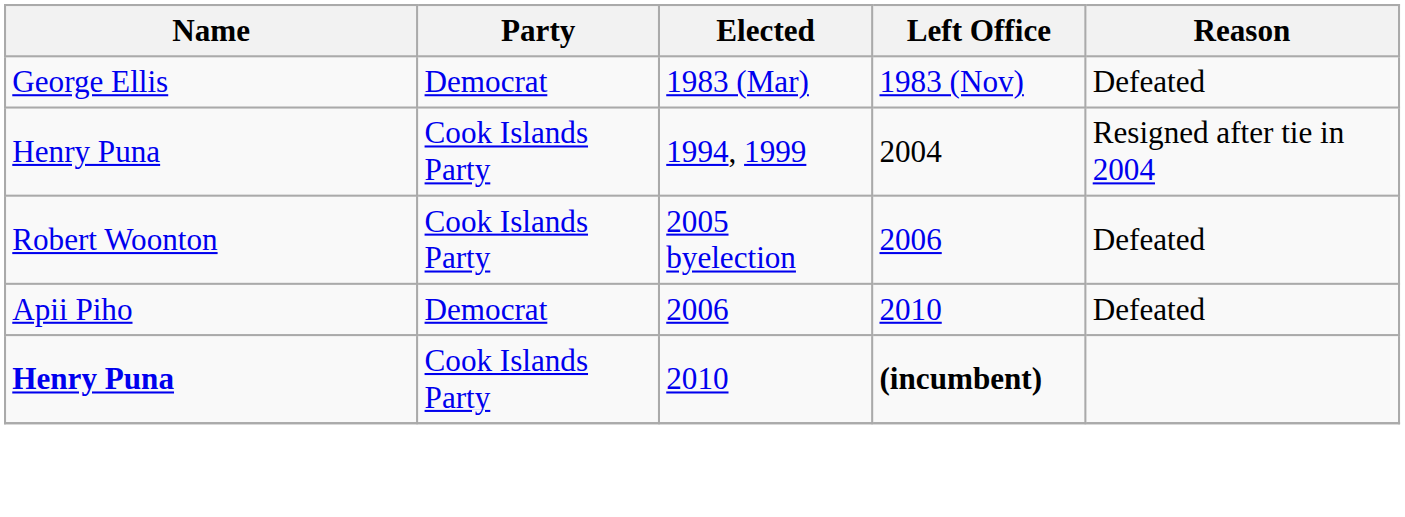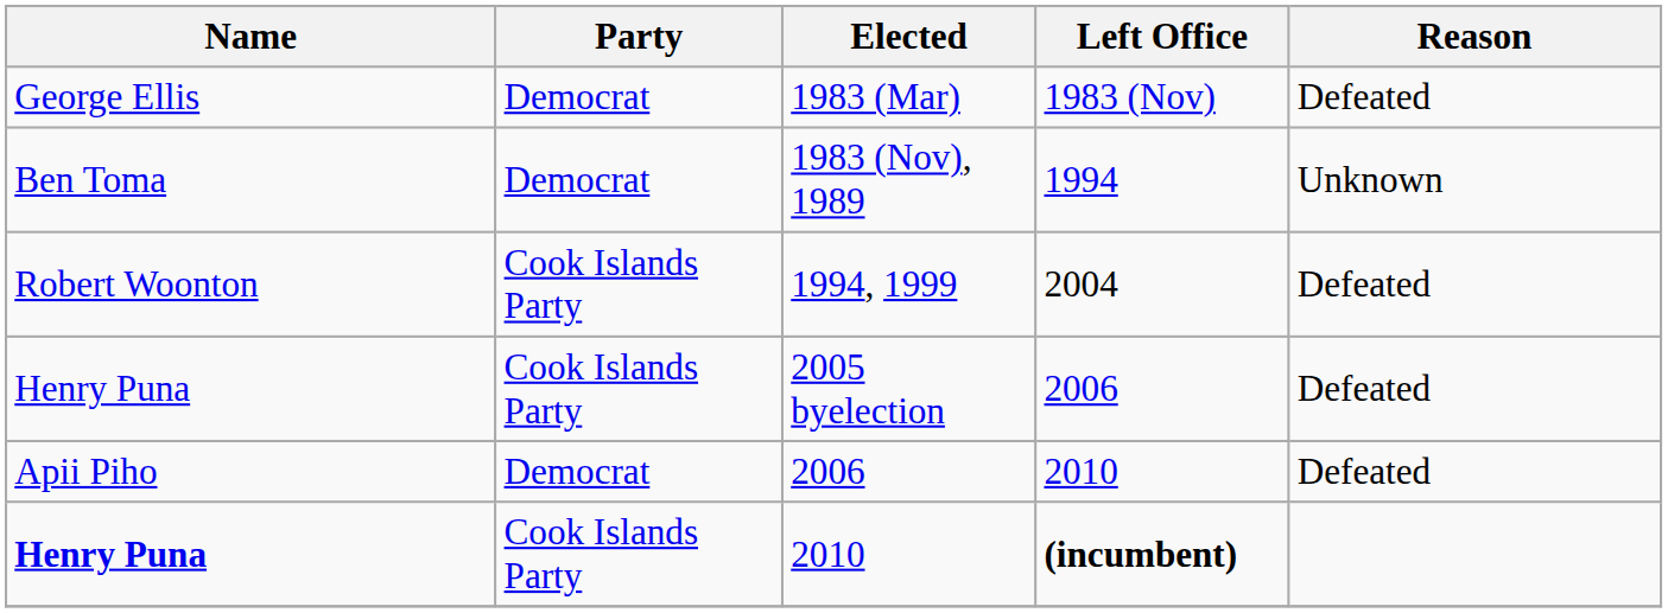+ row: Ben Toma | Democrat | 1983 (Nov), 1989 | 1994 | Unknown
1994, 1999 | Name: Henry Puna -> Robert Woonton
1994, 1999 | Reason: Resigned after tie in 2004 -> Defeated
2005 byelection | Name: Robert Woonton -> Henry Puna
